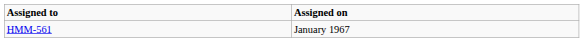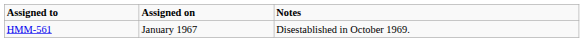+ column: Notes | Disestablished in October 1969.
